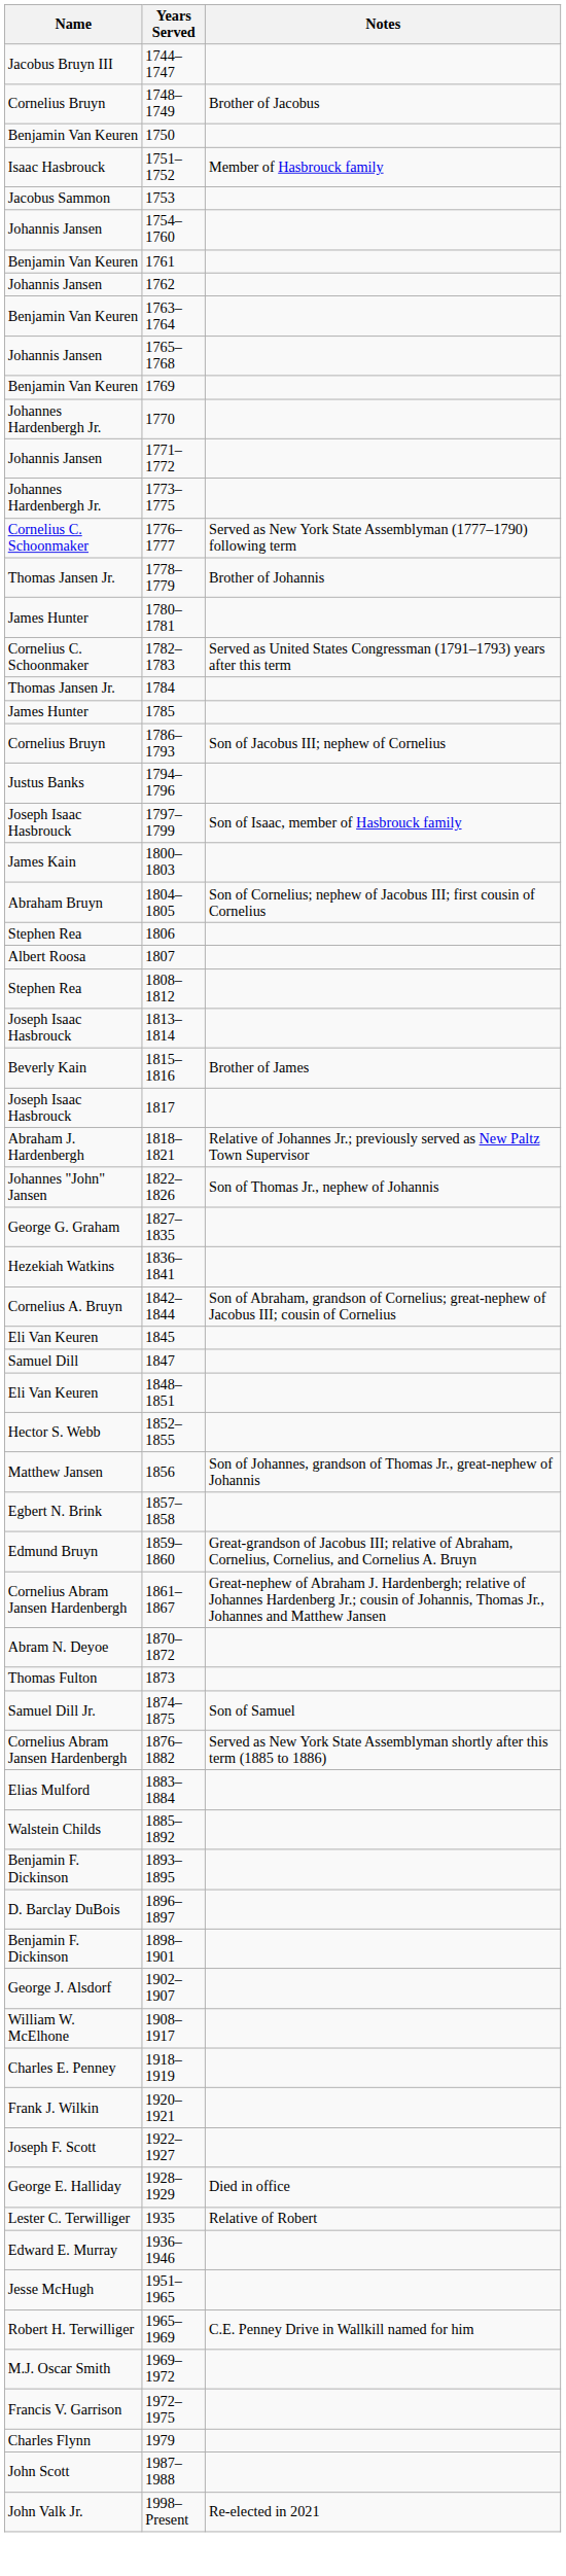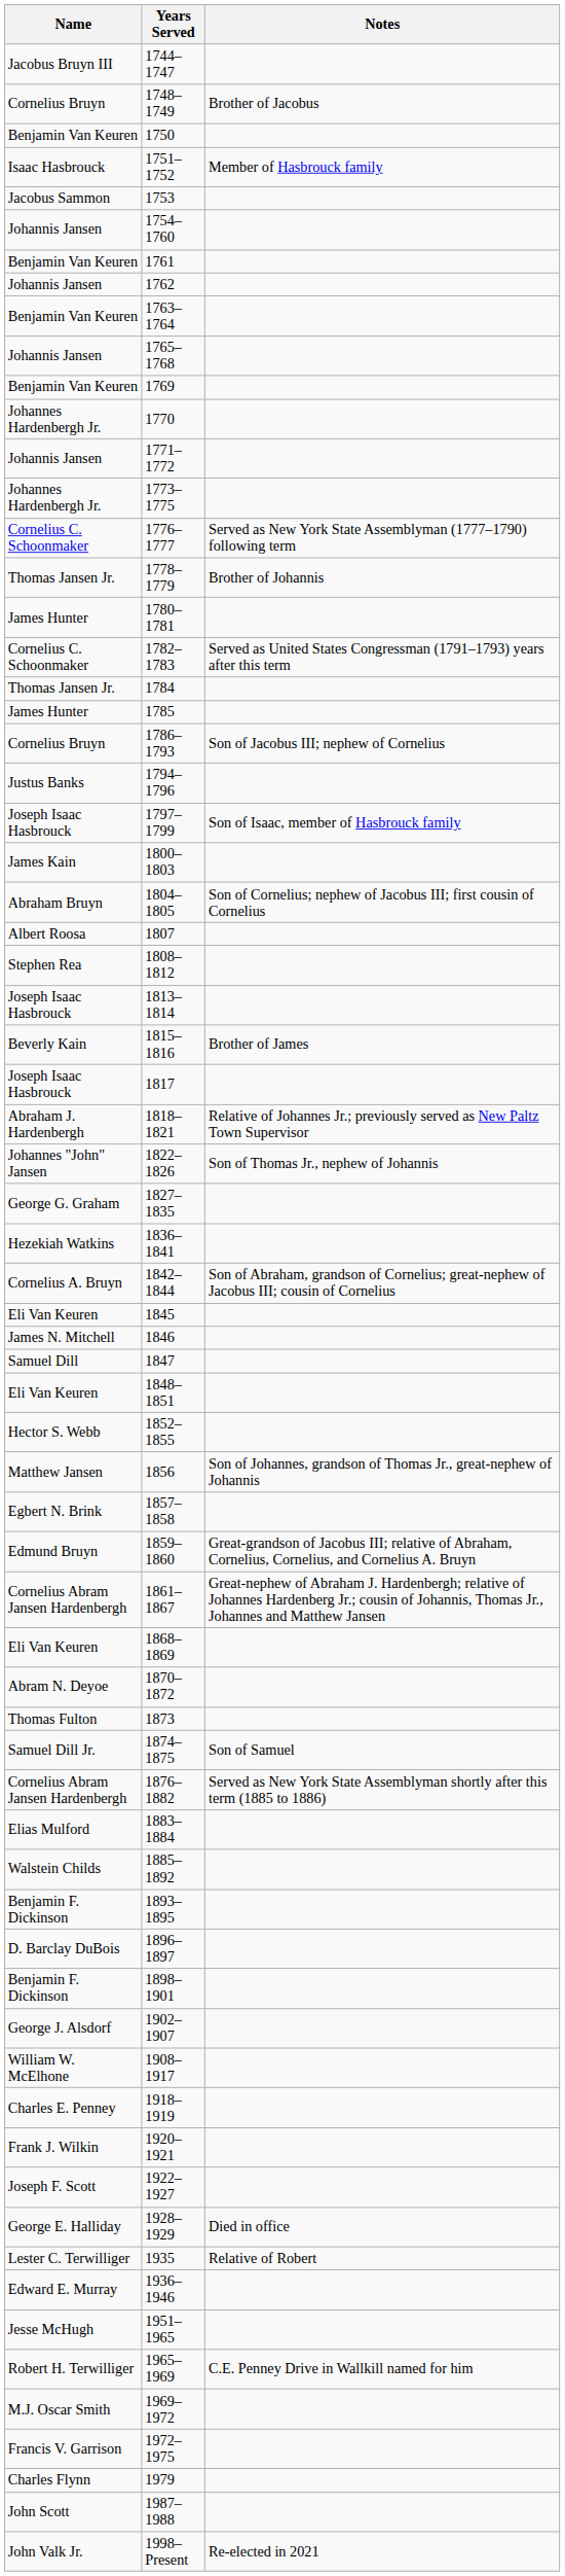- row: Stephen Rea | 1806
+ row: James N. Mitchell | 1846
+ row: Eli Van Keuren | 1868–1869
